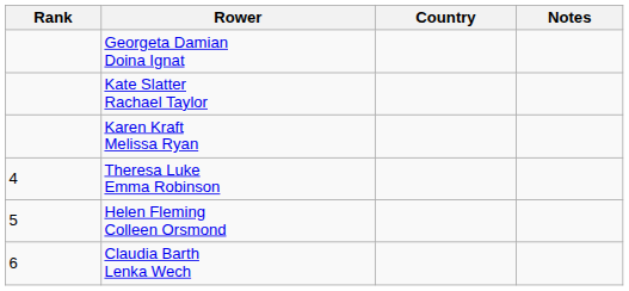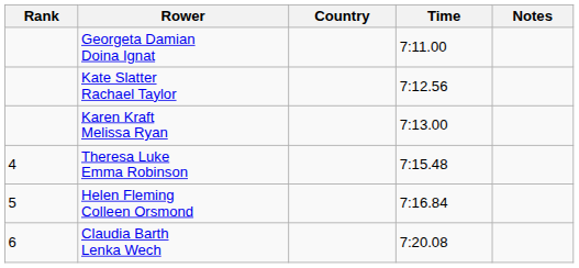+ column: Time | 7:11.00 | 7:12.56 | 7:13.00 | 7:15.48 | 7:16.84 | 7:20.08
